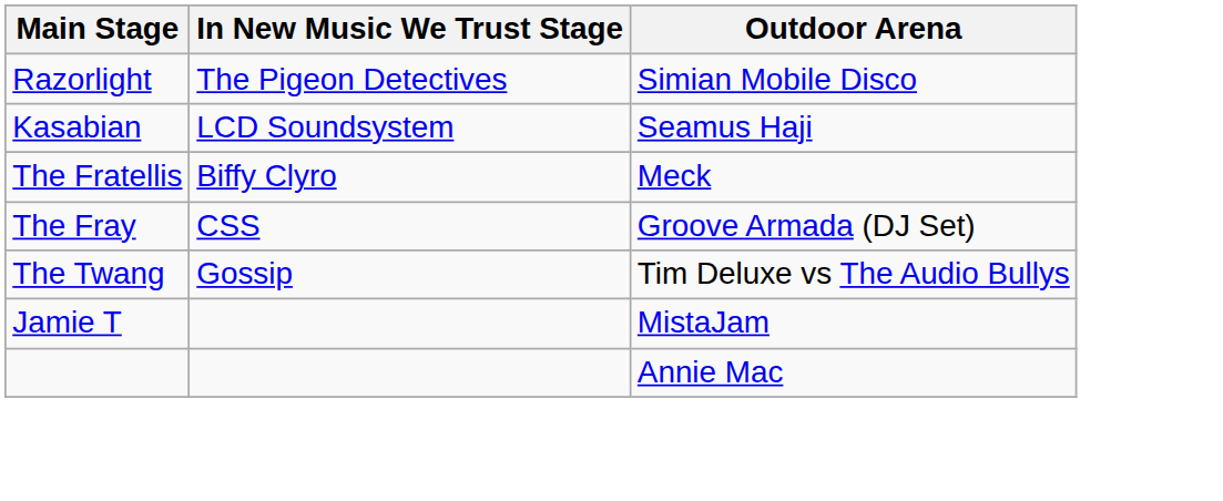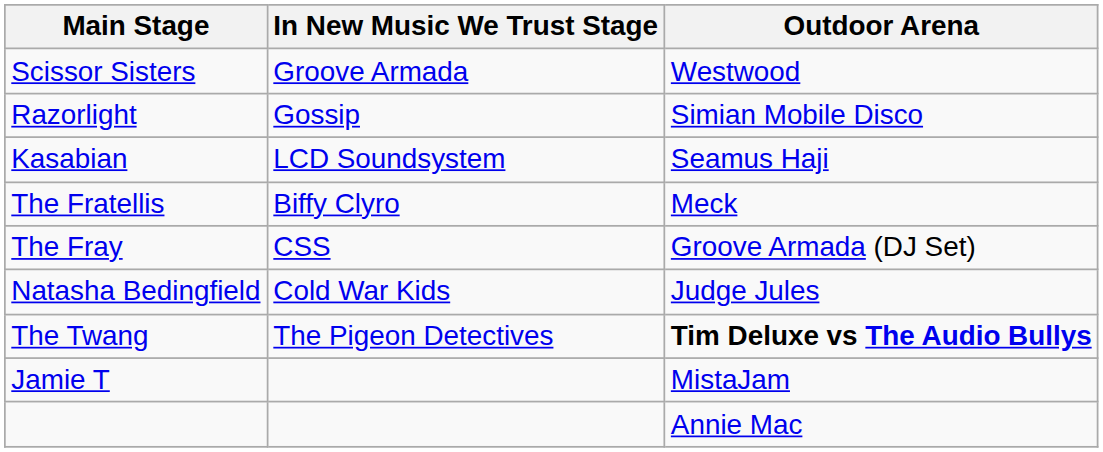+ row: Scissor Sisters | Groove Armada | Westwood
Razorlight | In New Music We Trust Stage: The Pigeon Detectives -> Gossip
+ row: Natasha Bedingfield | Cold War Kids | Judge Jules
The Twang | In New Music We Trust Stage: Gossip -> The Pigeon Detectives
The Twang | Outdoor Arena: normal -> bold
